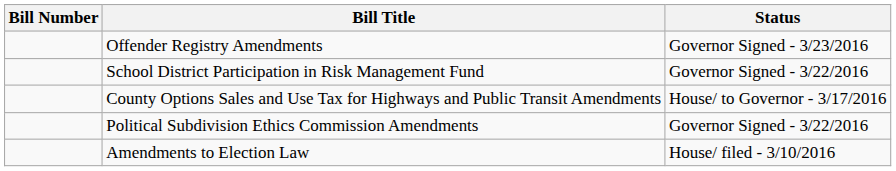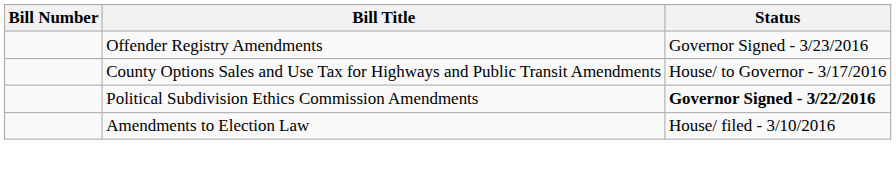- row: School District Participation in Risk Management Fund | Governor Signed - 3/22/2016
Political Subdivision Ethics Commission Amendments | Status: normal -> bold
